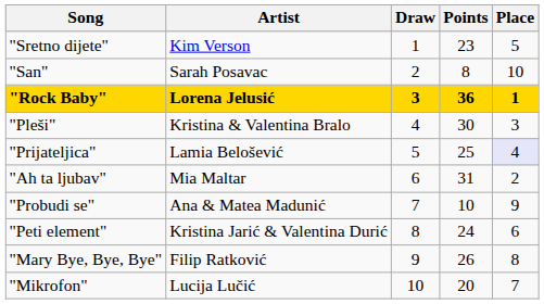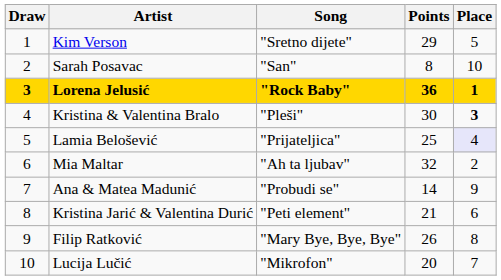columns swapped: Draw <-> Song
Kim Verson | Points: 23 -> 29
Kristina & Valentina Bralo | Place: normal -> bold
Mia Maltar | Points: 31 -> 32
Ana & Matea Madunić | Points: 10 -> 14
Kristina Jarić & Valentina Durić | Points: 24 -> 21
